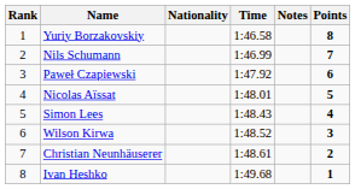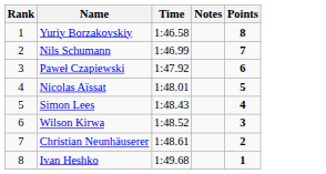- column: Nationality
